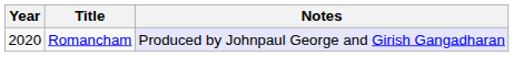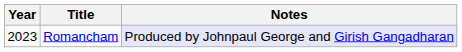Romancham | Year: 2020 -> 2023
